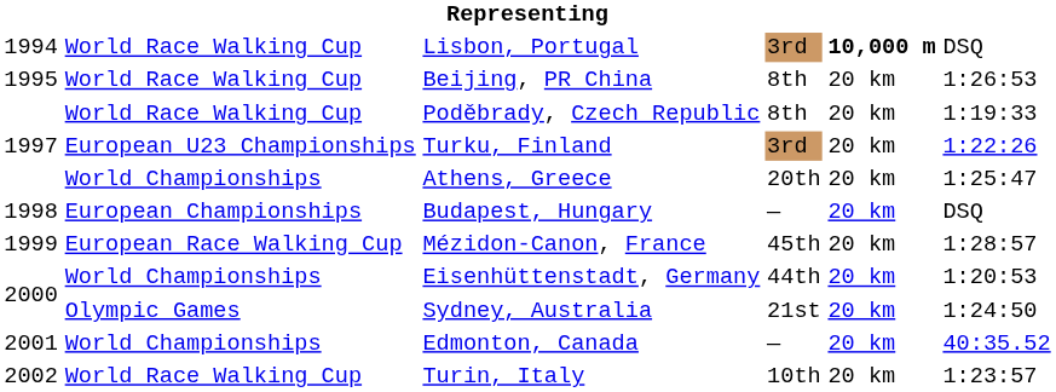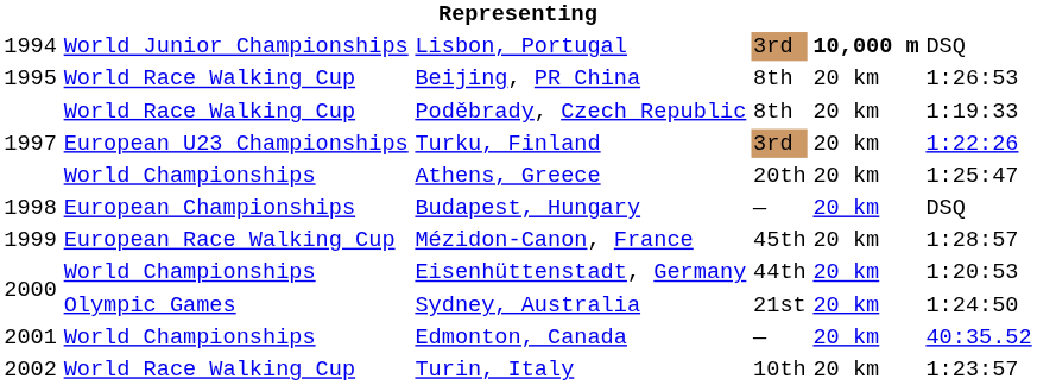Lisbon, Portugal | column 2: World Race Walking Cup -> World Junior Championships
